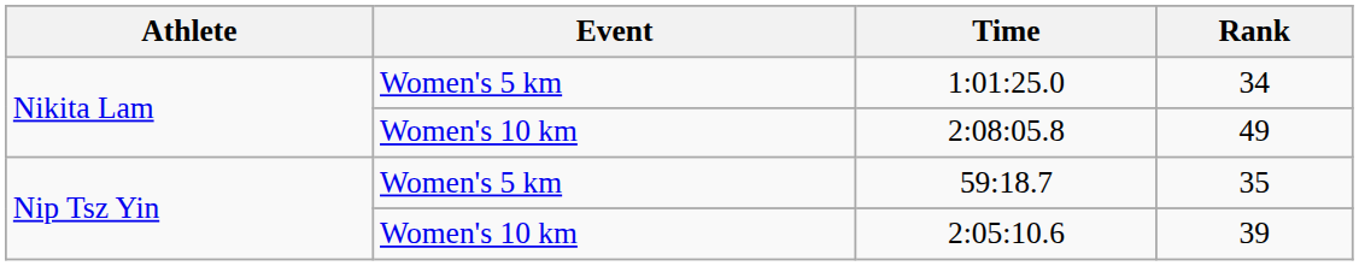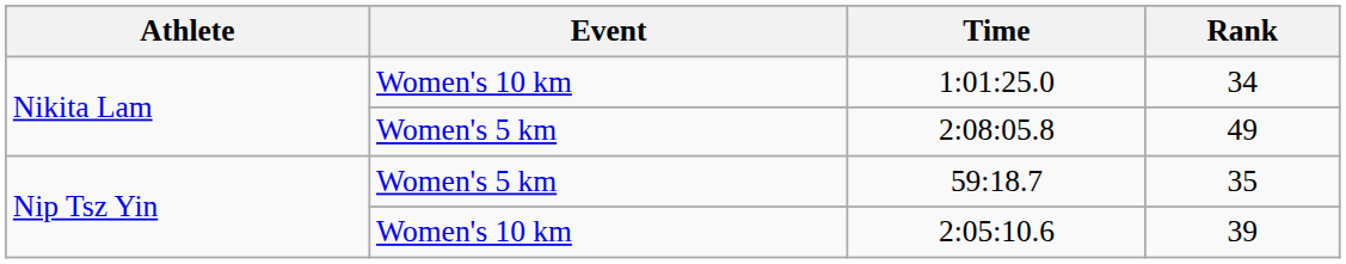1:01:25.0 | Event: Women's 5 km -> Women's 10 km
2:08:05.8 | Event: Women's 10 km -> Women's 5 km
